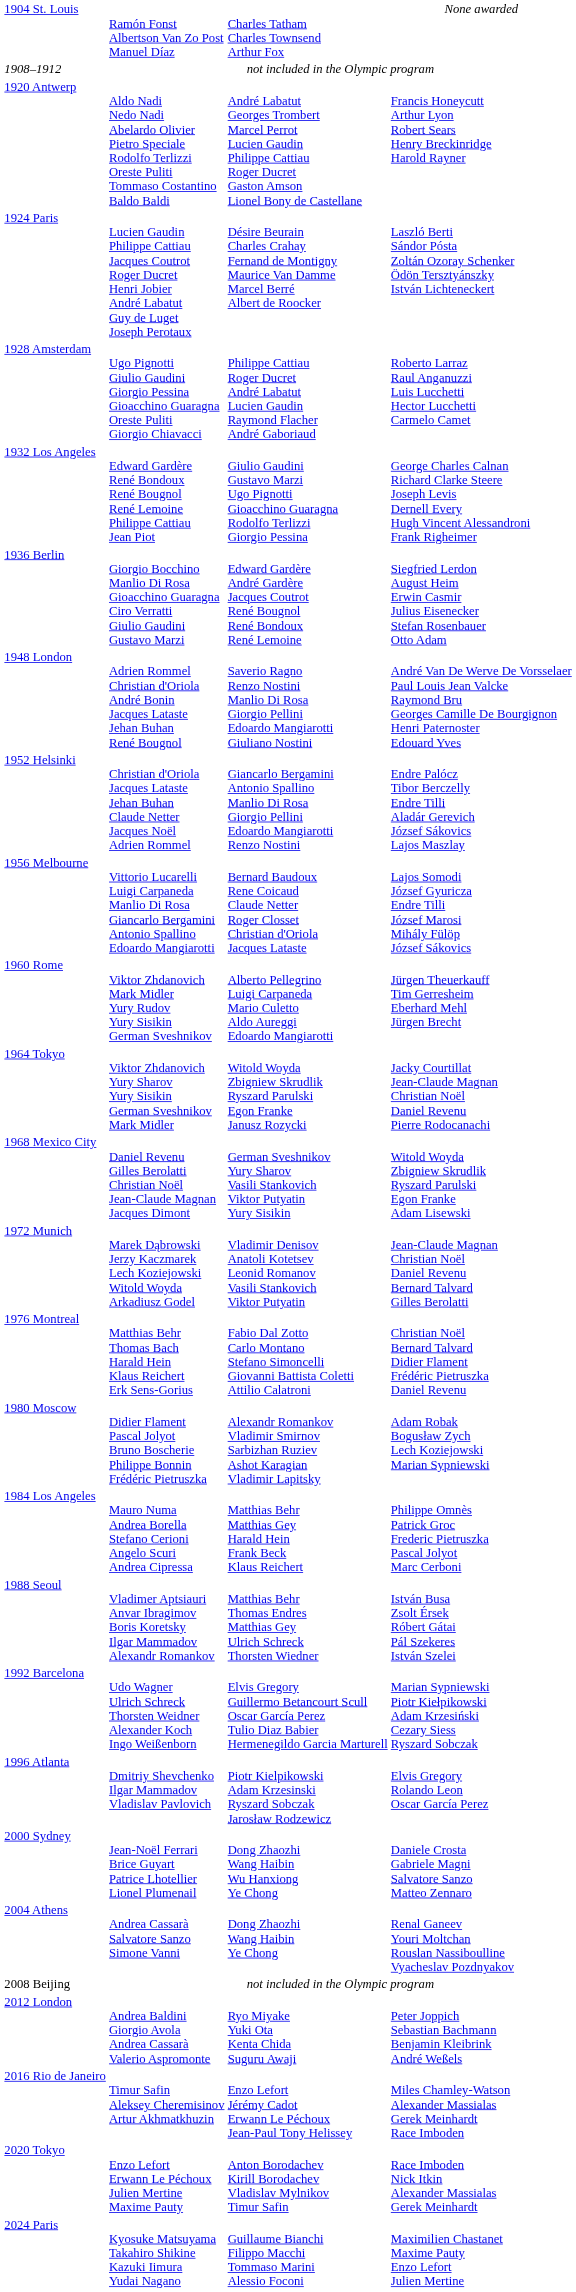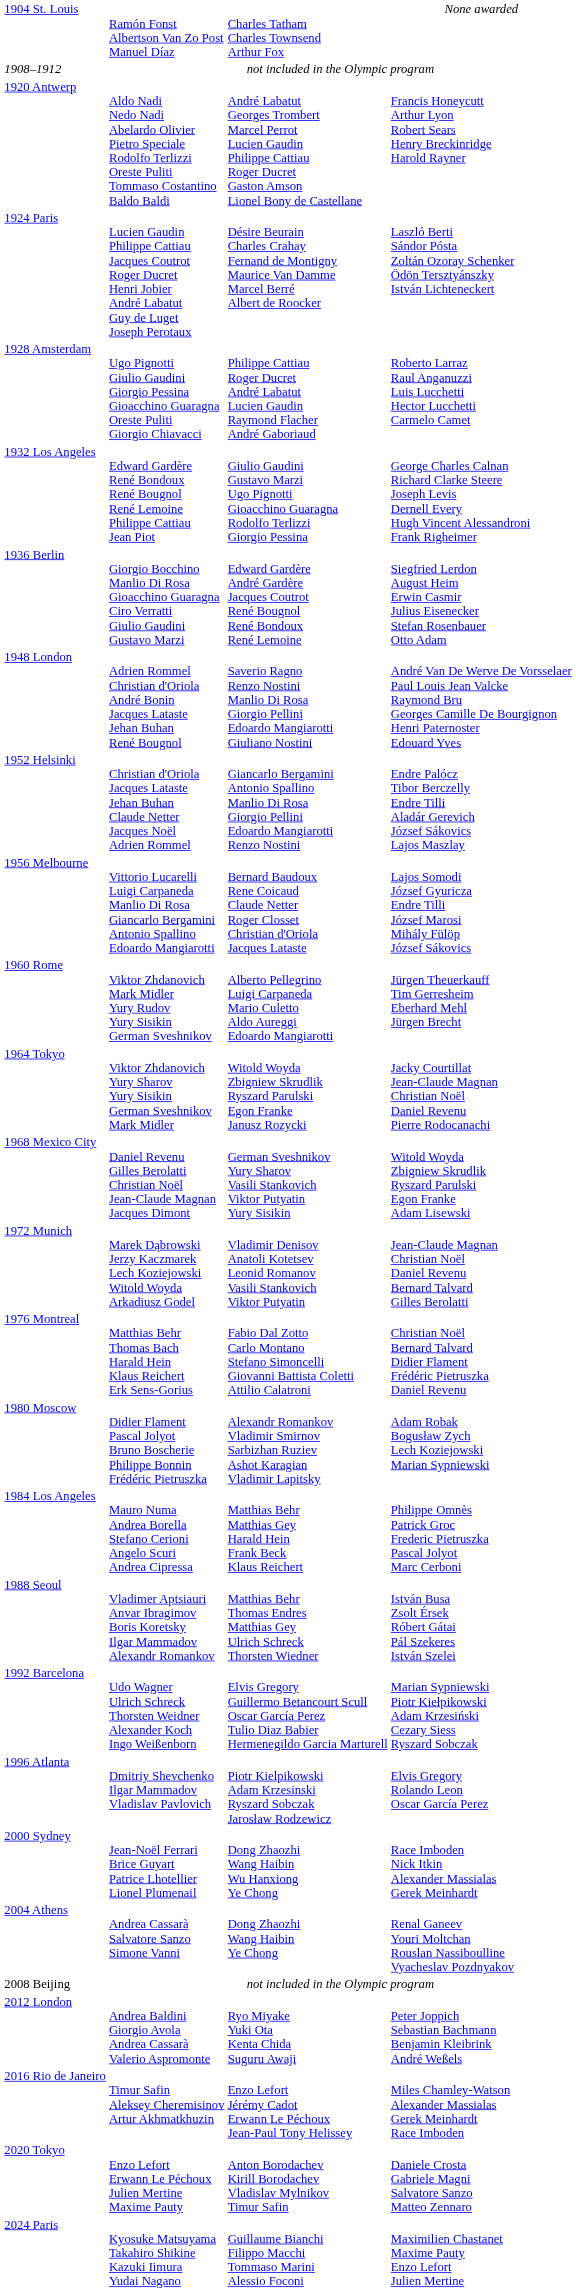2000 Sydney | column 4: Daniele Crosta Gabriele Magni Salvatore Sanzo Matteo Zennaro -> Race Imboden Nick Itkin Alexander Massialas Gerek Meinhardt
2020 Tokyo | column 4: Race Imboden Nick Itkin Alexander Massialas Gerek Meinhardt -> Daniele Crosta Gabriele Magni Salvatore Sanzo Matteo Zennaro
